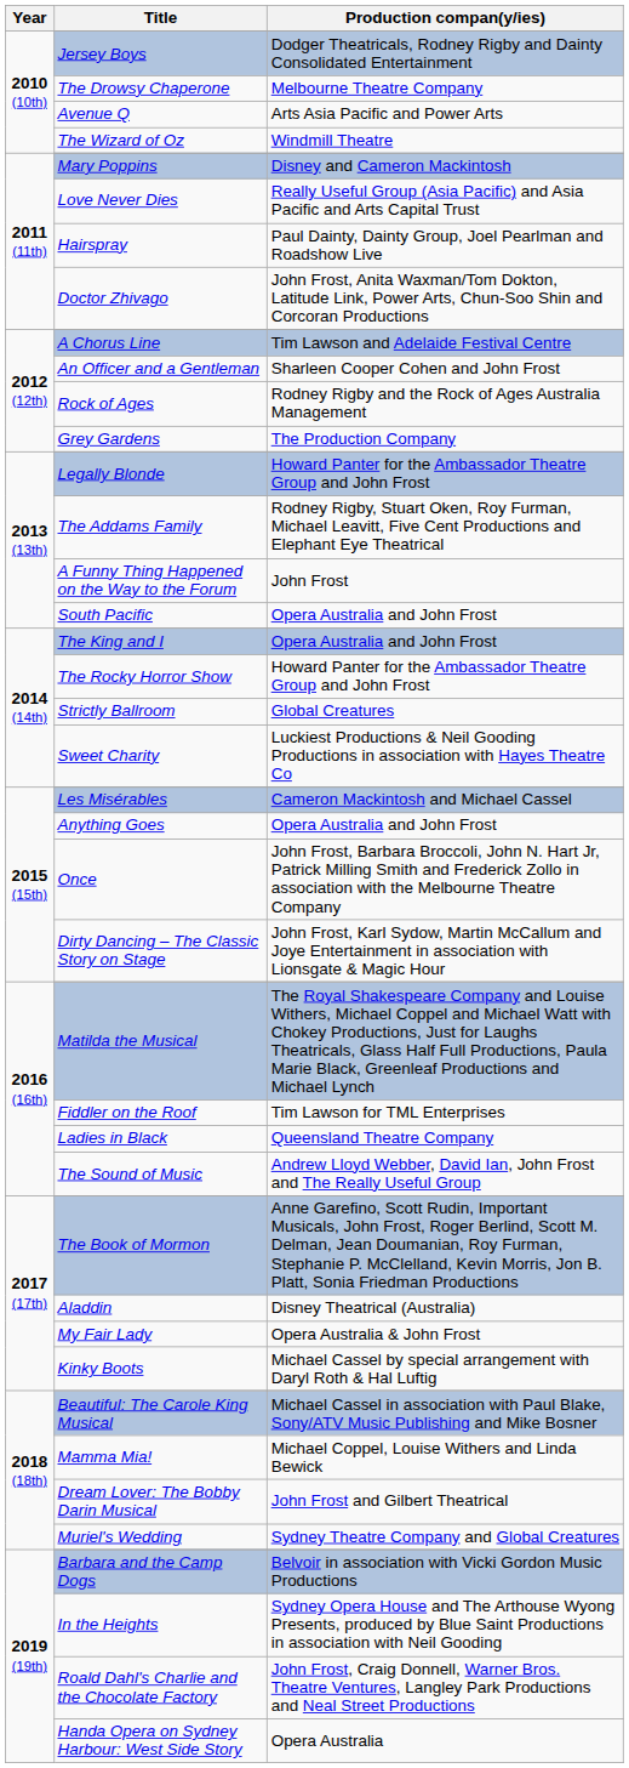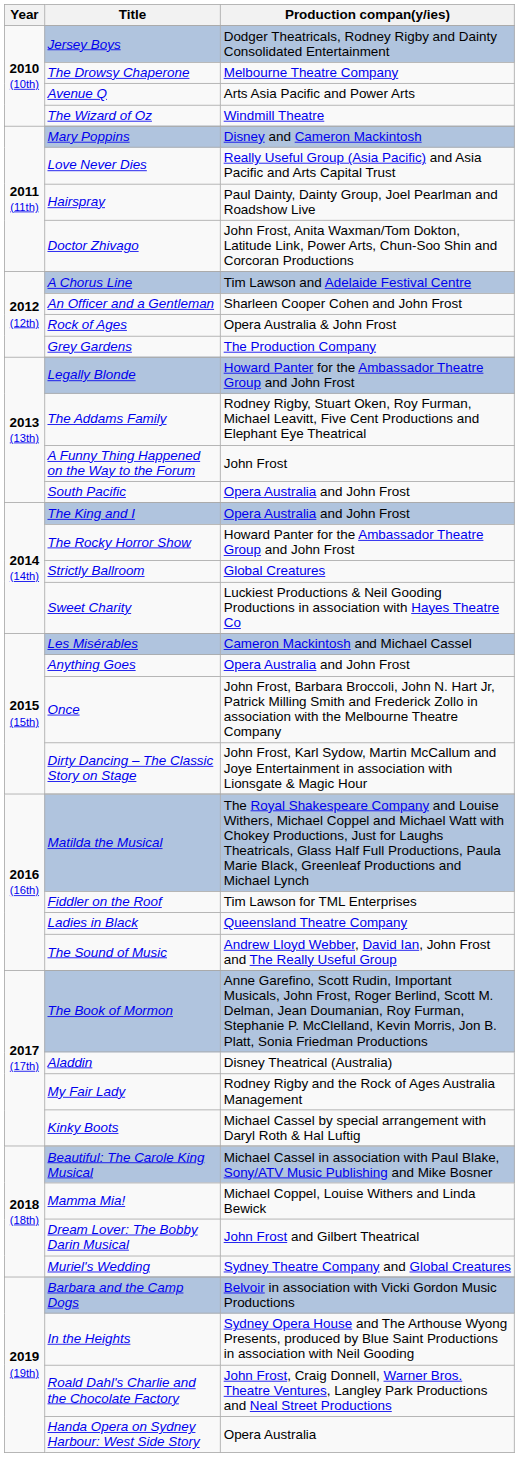Rock of Ages | Production compan(y/ies): Rodney Rigby and the Rock of Ages Australia Management -> Opera Australia & John Frost
My Fair Lady | Production compan(y/ies): Opera Australia & John Frost -> Rodney Rigby and the Rock of Ages Australia Management
